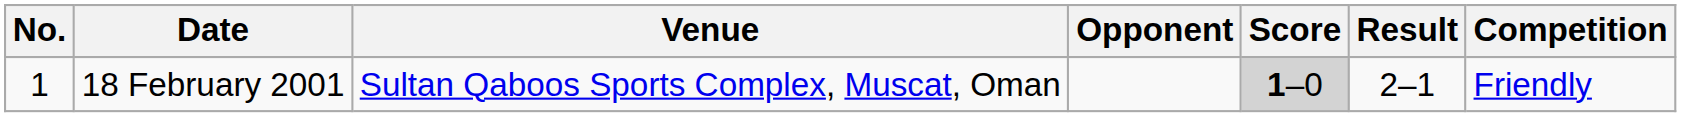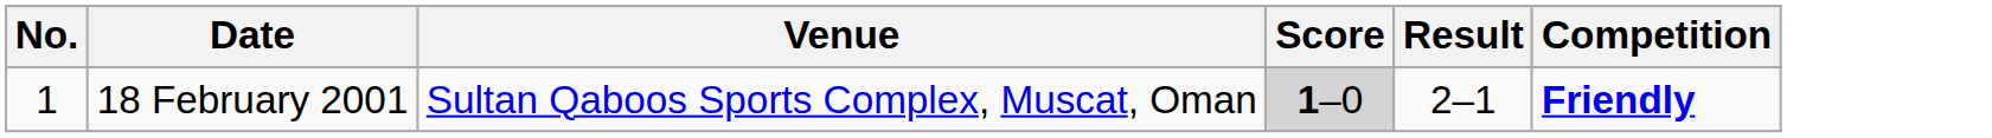- column: Opponent
18 February 2001 | Competition: normal -> bold
